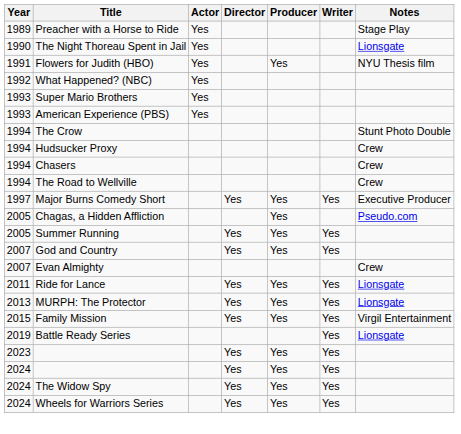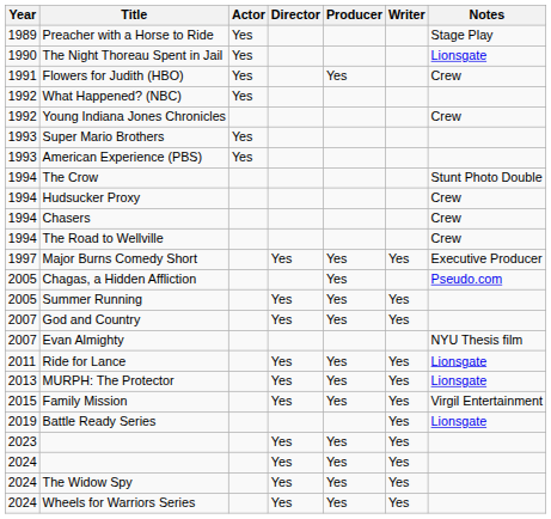Flowers for Judith (HBO) | Notes: NYU Thesis film -> Crew
+ row: 1992 | Young Indiana Jones Chronicles | Crew
Evan Almighty | Notes: Crew -> NYU Thesis film
